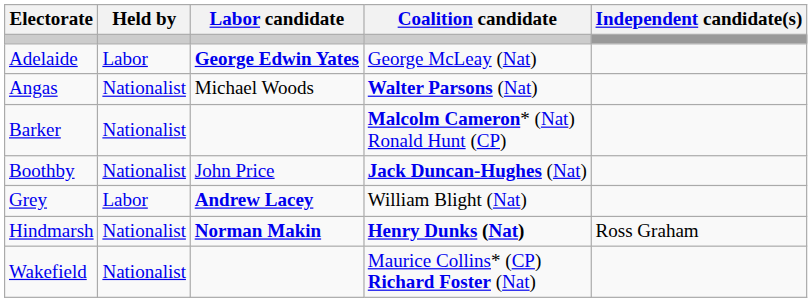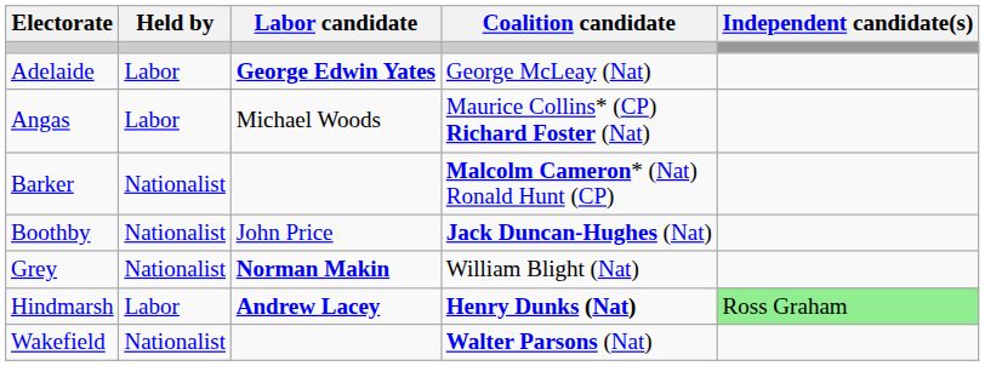Angas | Held by: Nationalist -> Labor
Angas | Coalition candidate: Walter Parsons (Nat) -> Maurice Collins* (CP) Richard Foster (Nat)
Grey | Held by: Labor -> Nationalist
Grey | Labor candidate: Andrew Lacey -> Norman Makin
Hindmarsh | Held by: Nationalist -> Labor
Hindmarsh | Labor candidate: Norman Makin -> Andrew Lacey
Hindmarsh | Independent candidate(s): no background -> lightgreen background
Wakefield | Coalition candidate: Maurice Collins* (CP) Richard Foster (Nat) -> Walter Parsons (Nat)
